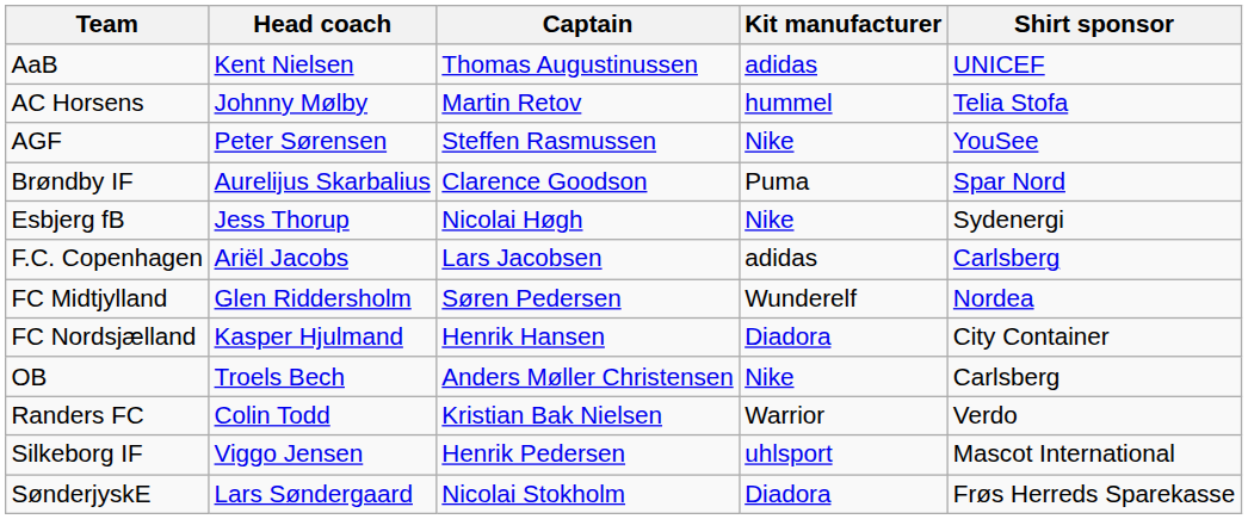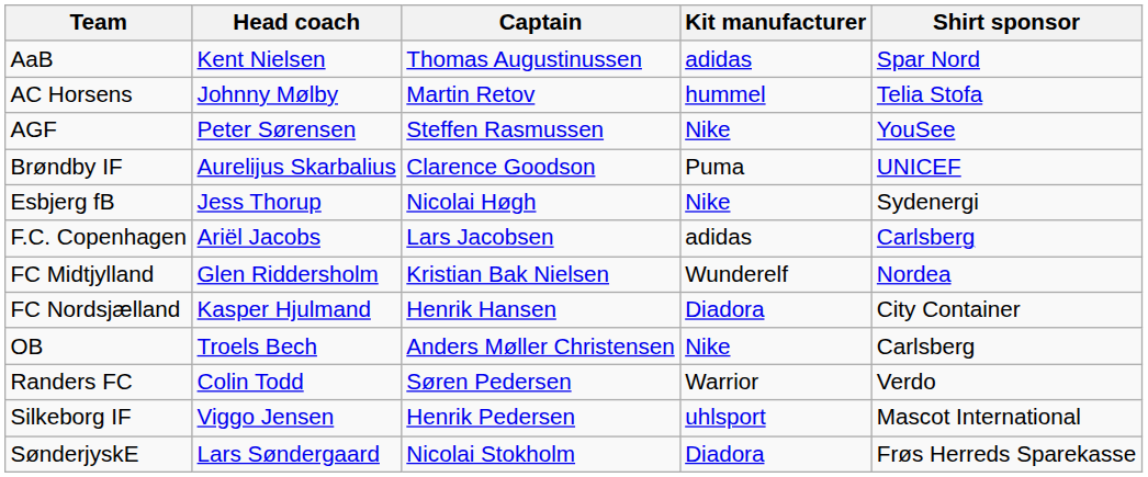AaB | Shirt sponsor: UNICEF -> Spar Nord
Brøndby IF | Shirt sponsor: Spar Nord -> UNICEF
FC Midtjylland | Captain: Søren Pedersen -> Kristian Bak Nielsen
Randers FC | Captain: Kristian Bak Nielsen -> Søren Pedersen
